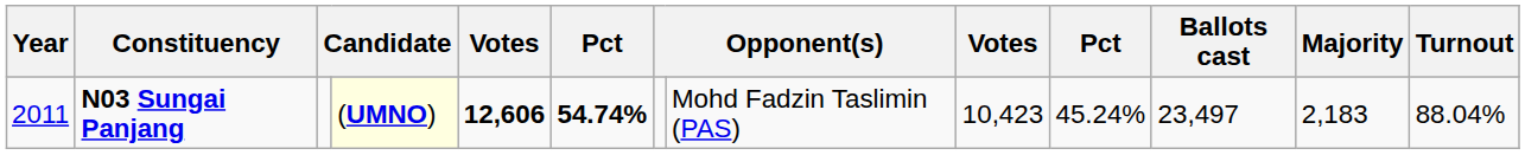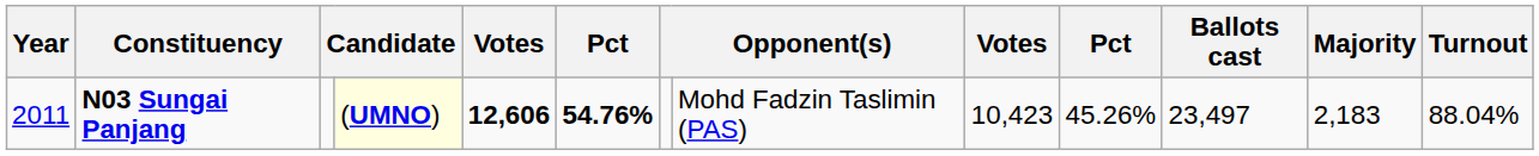N03 Sungai Panjang | column 6: 54.74% -> 54.76%
N03 Sungai Panjang | column 10: 45.24% -> 45.26%
